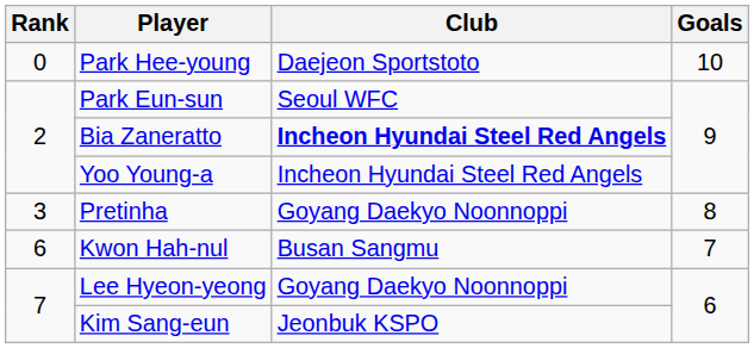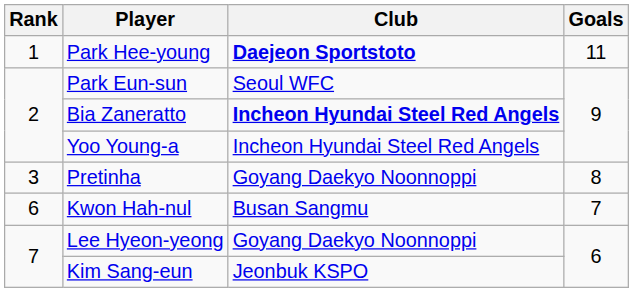Park Hee-young | Rank: 0 -> 1
Park Hee-young | Club: normal -> bold
Park Hee-young | Goals: 10 -> 11
